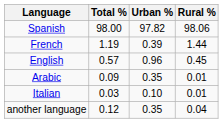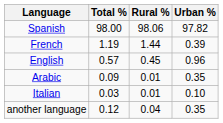columns swapped: Urban % <-> Rural %
